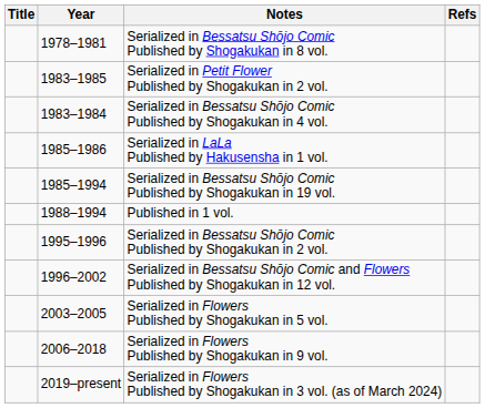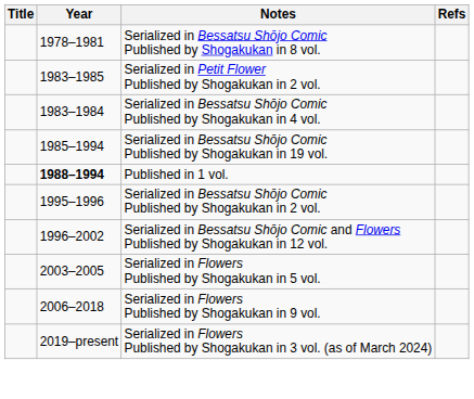- row: 1985–1986 | Serialized in LaLa Published by Hakusensha in 1 vol.
Published in 1 vol. | Year: normal -> bold
